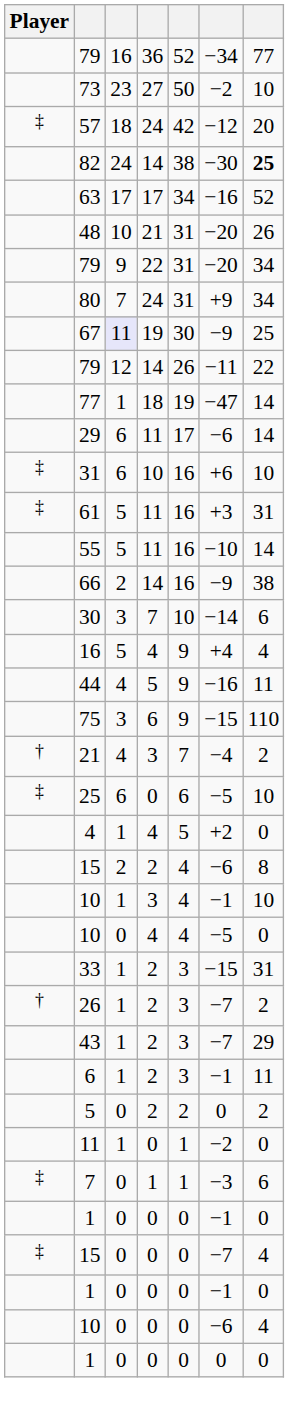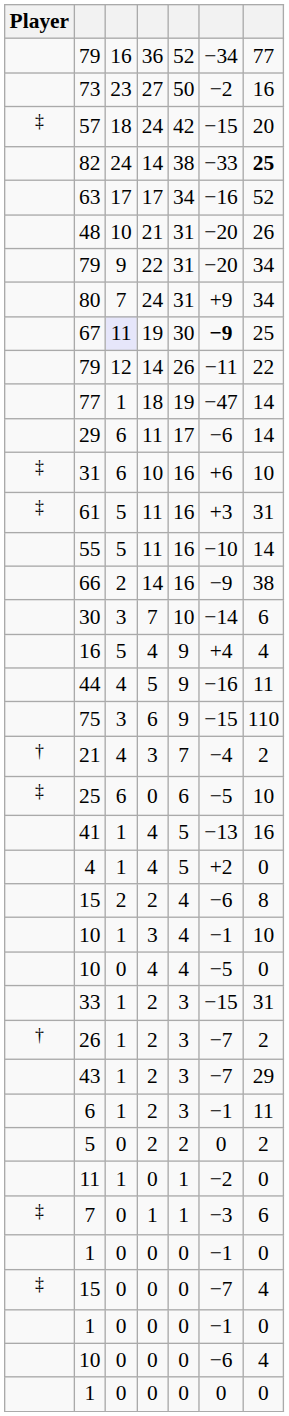73 | column 7: 10 -> 16
57 | column 6: −12 -> −15
82 | column 6: −30 -> −33
67 | column 6: normal -> bold
+ row: 41 | 1 | 4 | 5 | −13 | 16
